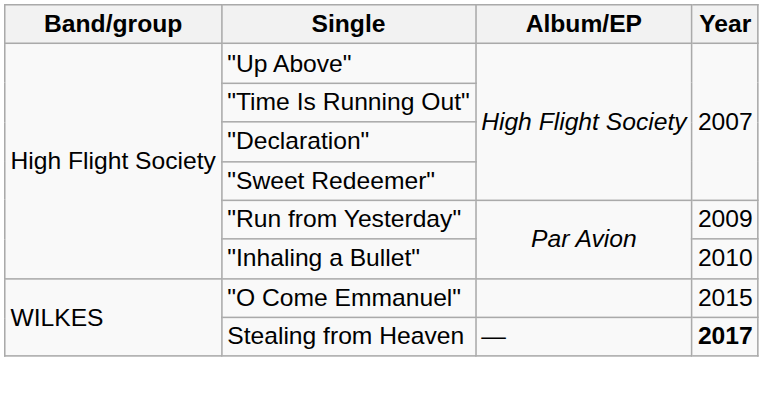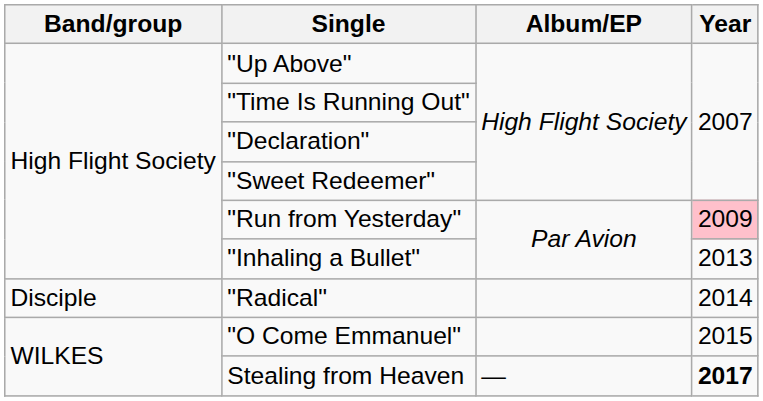"Run from Yesterday" | Year: no background -> pink background
"Inhaling a Bullet" | Year: 2010 -> 2013
+ row: Disciple | "Radical" | 2014
